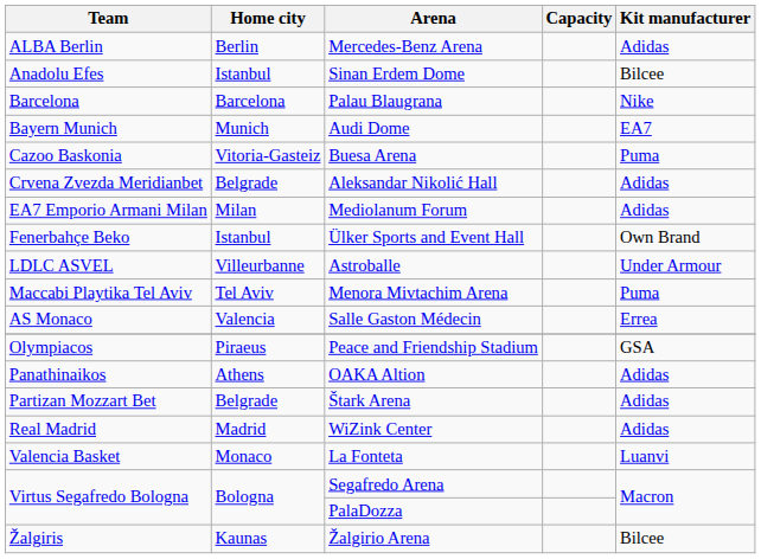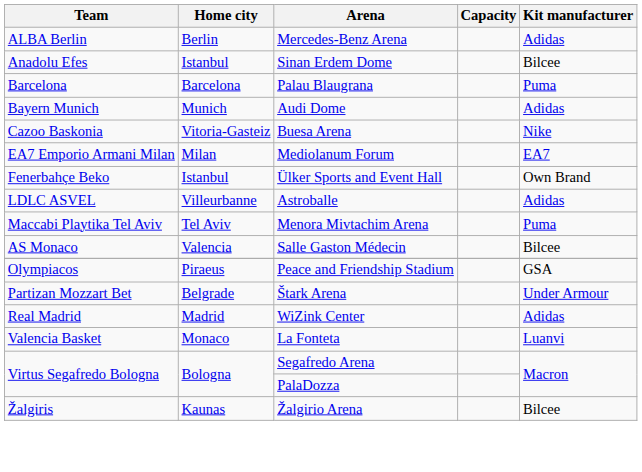Palau Blaugrana | Kit manufacturer: Nike -> Puma
Audi Dome | Kit manufacturer: EA7 -> Adidas
Buesa Arena | Kit manufacturer: Puma -> Nike
- row: Crvena Zvezda Meridianbet | Belgrade | Aleksandar Nikolić Hall | Adidas
Mediolanum Forum | Kit manufacturer: Adidas -> EA7
Astroballe | Kit manufacturer: Under Armour -> Adidas
Salle Gaston Médecin | Kit manufacturer: Errea -> Bilcee
- row: Panathinaikos | Athens | OAKA Altion | Adidas
Štark Arena | Kit manufacturer: Adidas -> Under Armour
